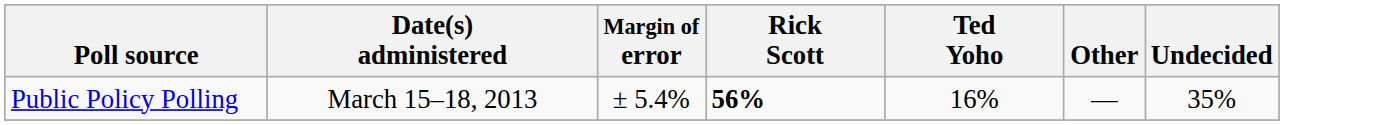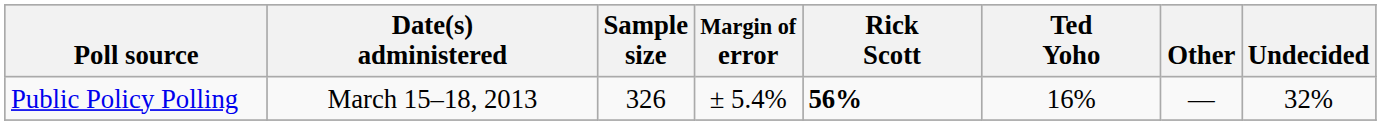+ column: Sample size | 326
Public Policy Polling | Undecided: 35% -> 32%
